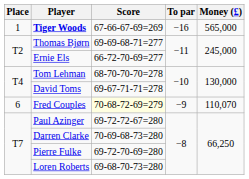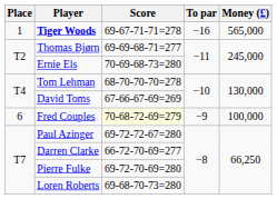Tiger Woods | Score: 67-66-67-69=269 -> 69-67-71-71=278
Ernie Els | Score: 66-72-70-69=277 -> 70-69-68-73=280
David Toms | Score: 69-67-71-71=278 -> 67-66-67-69=269
Fred Couples | Money (£): 110,070 -> 100,000
Darren Clarke | Score: 70-69-68-73=280 -> 66-72-70-69=277
